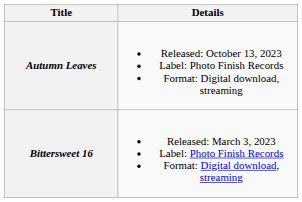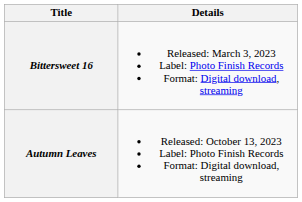rows swapped: Bittersweet 16 <-> Autumn Leaves
